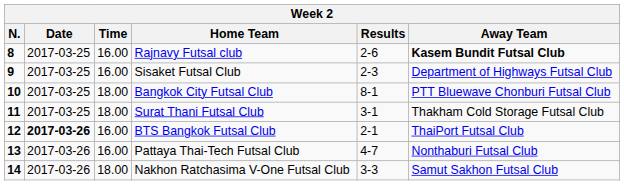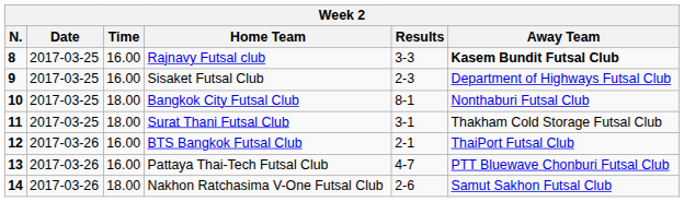Rajnavy Futsal club | Results: 2-6 -> 3-3
Bangkok City Futsal Club | Away Team: PTT Bluewave Chonburi Futsal Club -> Nonthaburi Futsal Club
BTS Bangkok Futsal Club | Date: bold -> normal
Pattaya Thai-Tech Futsal Club | Away Team: Nonthaburi Futsal Club -> PTT Bluewave Chonburi Futsal Club
Nakhon Ratchasima V-One Futsal Club | Results: 3-3 -> 2-6
